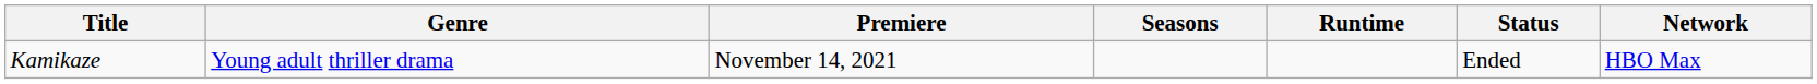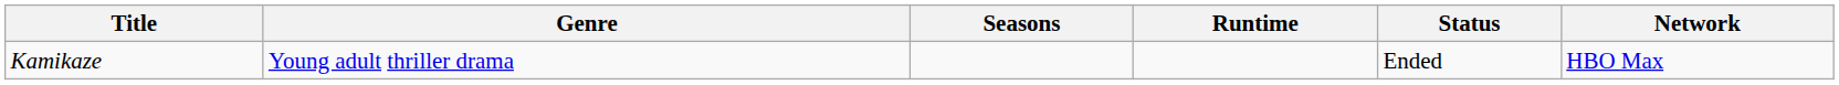- column: Premiere | November 14, 2021
